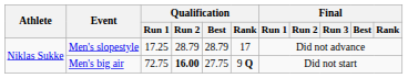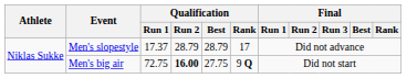Men's slopestyle | Qualification / Run 1: 17.25 -> 17.37
